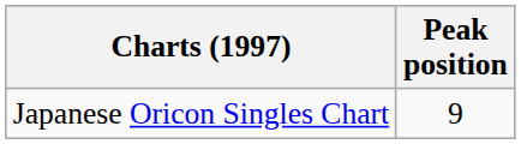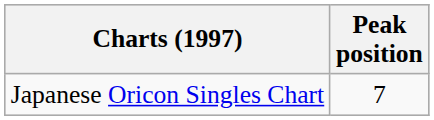Japanese Oricon Singles Chart | Peak position: 9 -> 7
